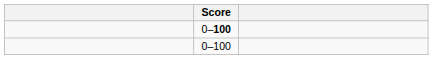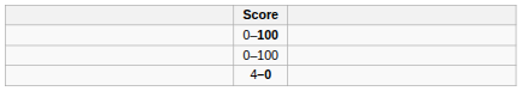+ row: 4–0
